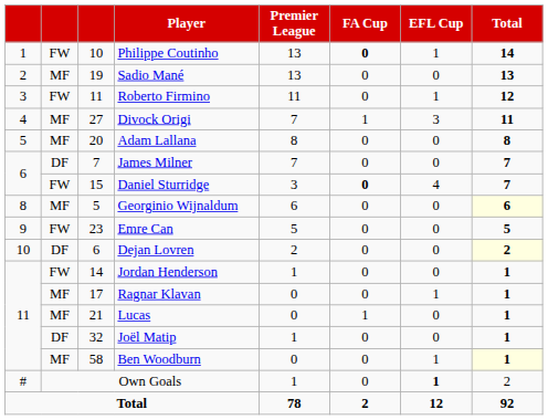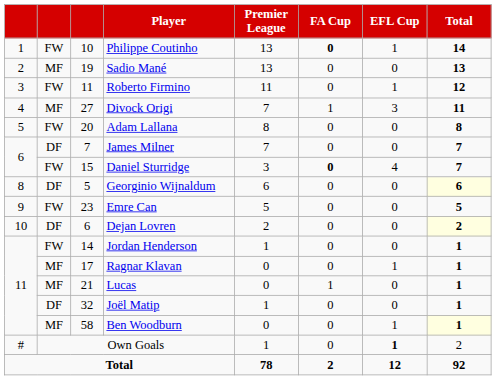Adam Lallana | column 2: MF -> FW
Georginio Wijnaldum | column 2: MF -> DF
